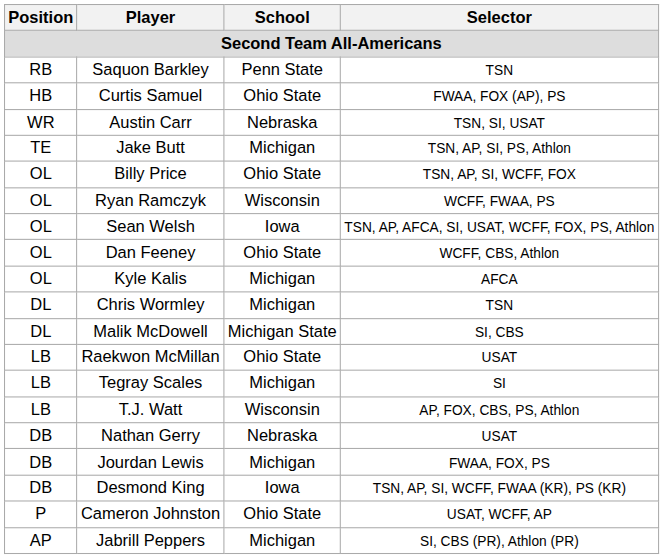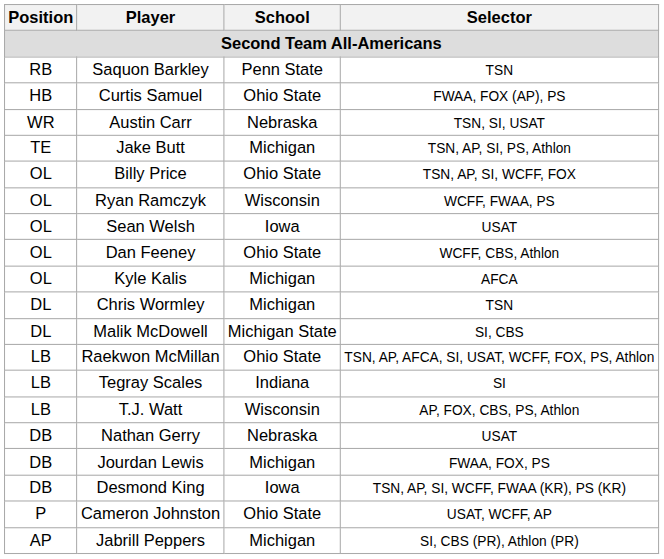Sean Welsh | Selector: TSN, AP, AFCA, SI, USAT, WCFF, FOX, PS, Athlon -> USAT
Raekwon McMillan | Selector: USAT -> TSN, AP, AFCA, SI, USAT, WCFF, FOX, PS, Athlon
Tegray Scales | School: Michigan -> Indiana
